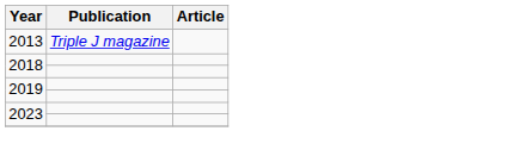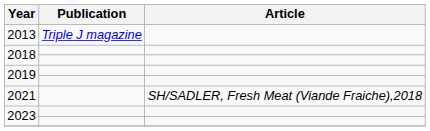+ row: 2021 | SH/SADLER, Fresh Meat (Viande Fraiche),2018
